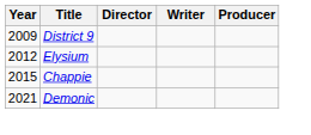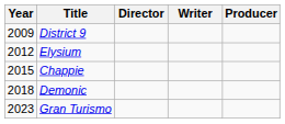Demonic | Year: 2021 -> 2018
+ row: 2023 | Gran Turismo
